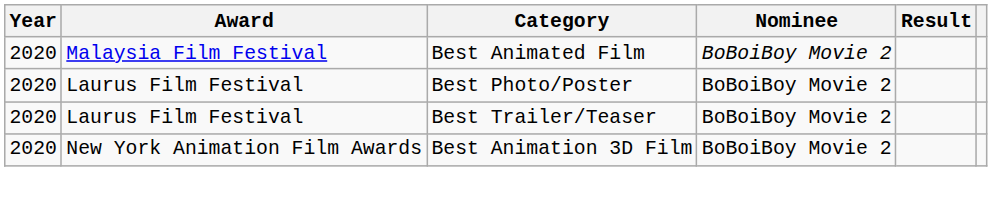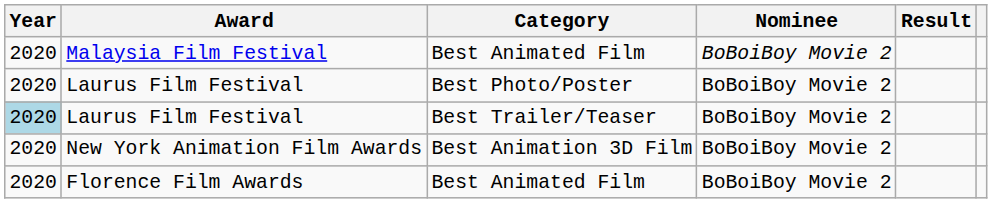Laurus Film Festival / Best Trailer/Teaser | Year: no background -> lightblue background
+ row: 2020 | Florence Film Awards | Best Animated Film | BoBoiBoy Movie 2
